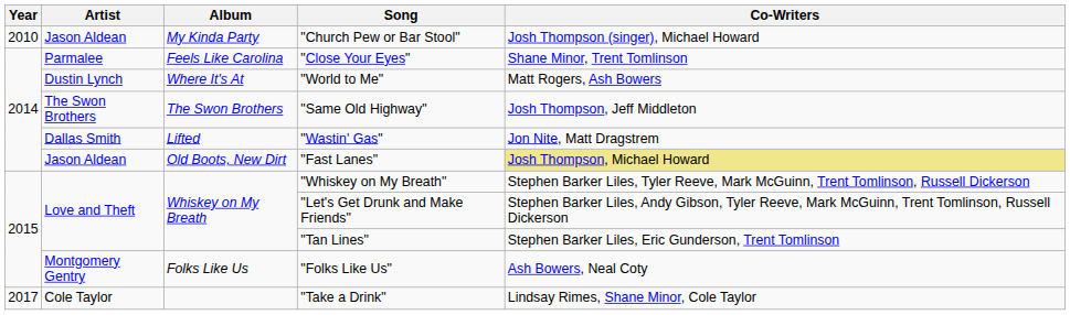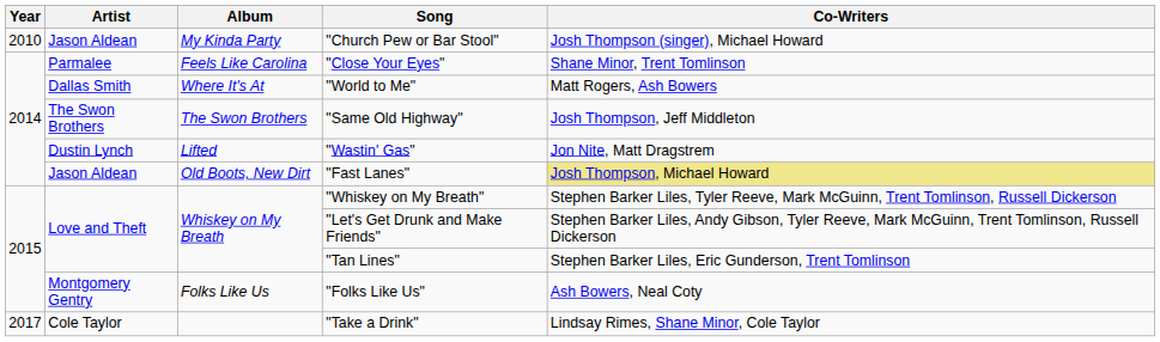"World to Me" | Artist: Dustin Lynch -> Dallas Smith
"Wastin' Gas" | Artist: Dallas Smith -> Dustin Lynch
